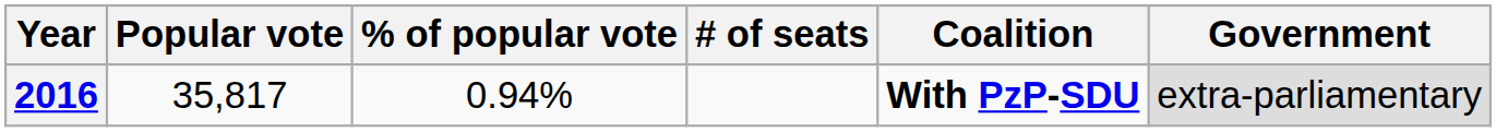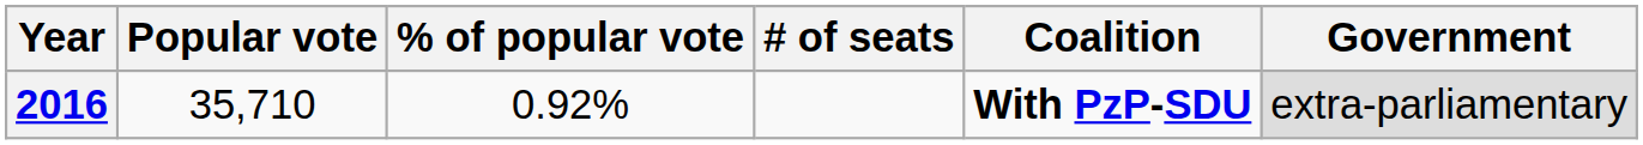2016 | Popular vote: 35,817 -> 35,710
2016 | % of popular vote: 0.94% -> 0.92%
